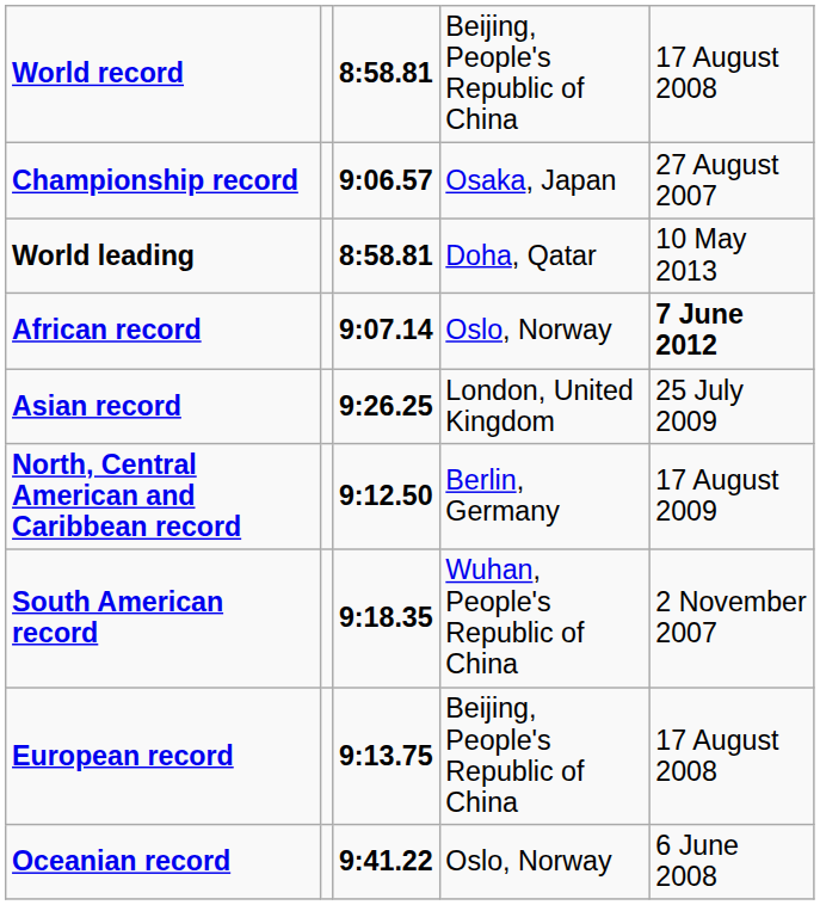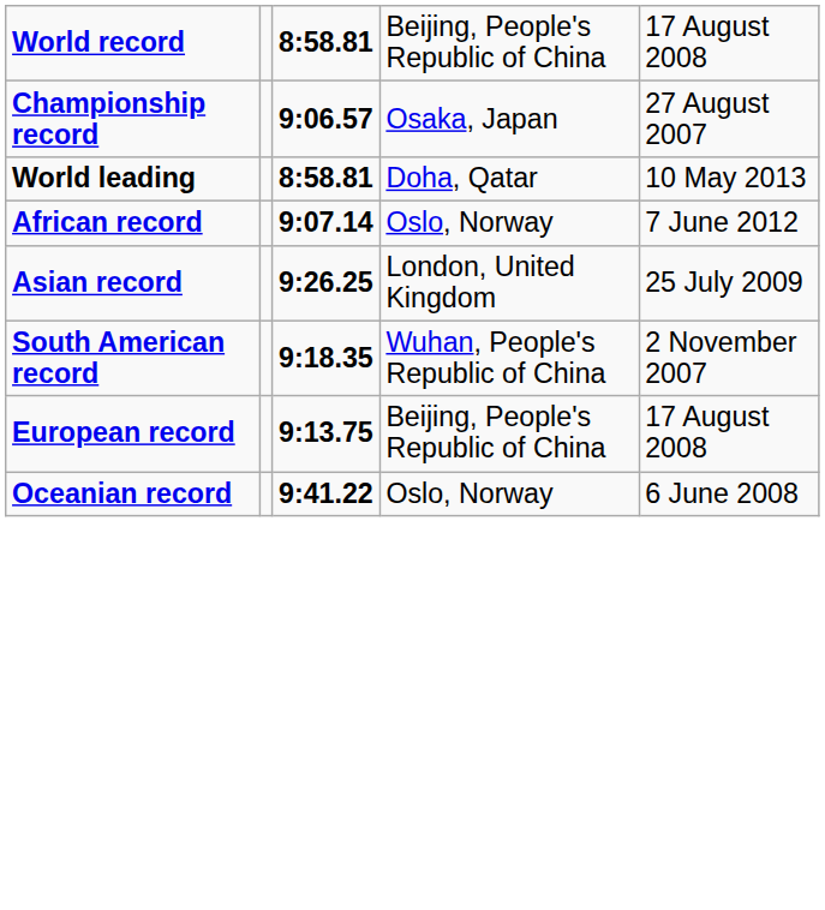African record | column 5: bold -> normal
- row: North, Central American and Caribbean record | 9:12.50 | Berlin, Germany | 17 August 2009
